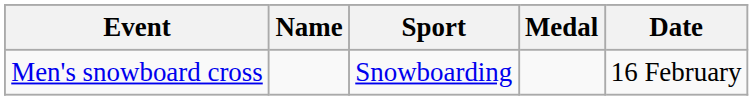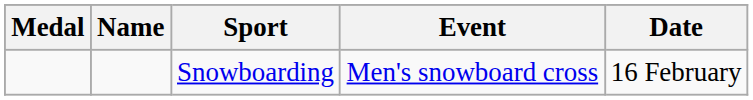columns swapped: Medal <-> Event
